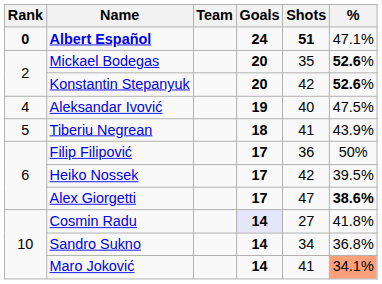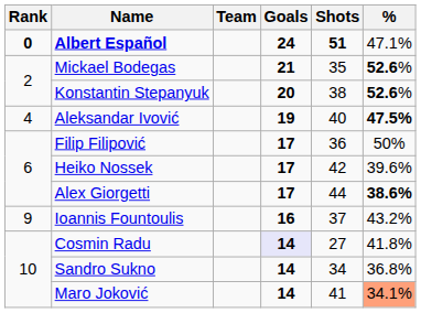Mickael Bodegas | Goals: 20 -> 21
Konstantin Stepanyuk | Shots: 42 -> 38
Aleksandar Ivović | %: normal -> bold
- row: 5 | Tiberiu Negrean | 18 | 41 | 43.9%
Heiko Nossek | %: 39.5% -> 39.6%
Alex Giorgetti | Shots: 47 -> 44
+ row: 9 | Ioannis Fountoulis | 16 | 37 | 43.2%
